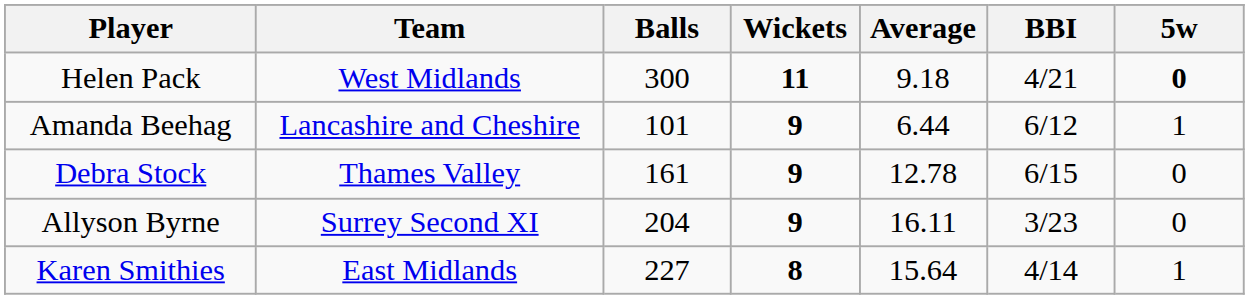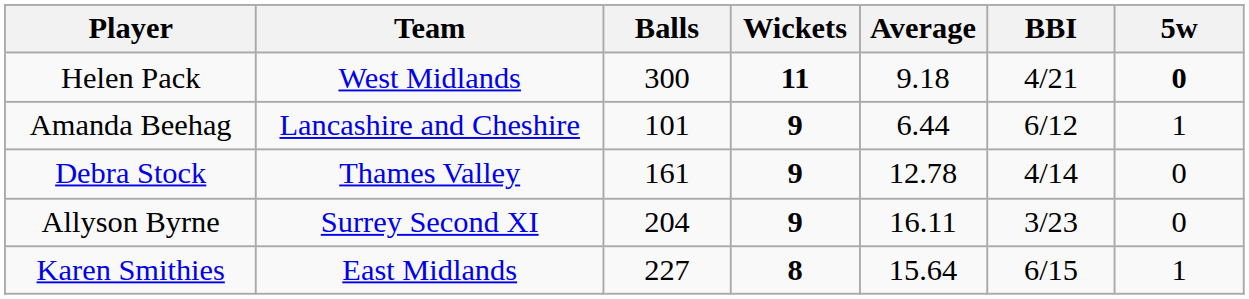Debra Stock | BBI: 6/15 -> 4/14
Karen Smithies | BBI: 4/14 -> 6/15
